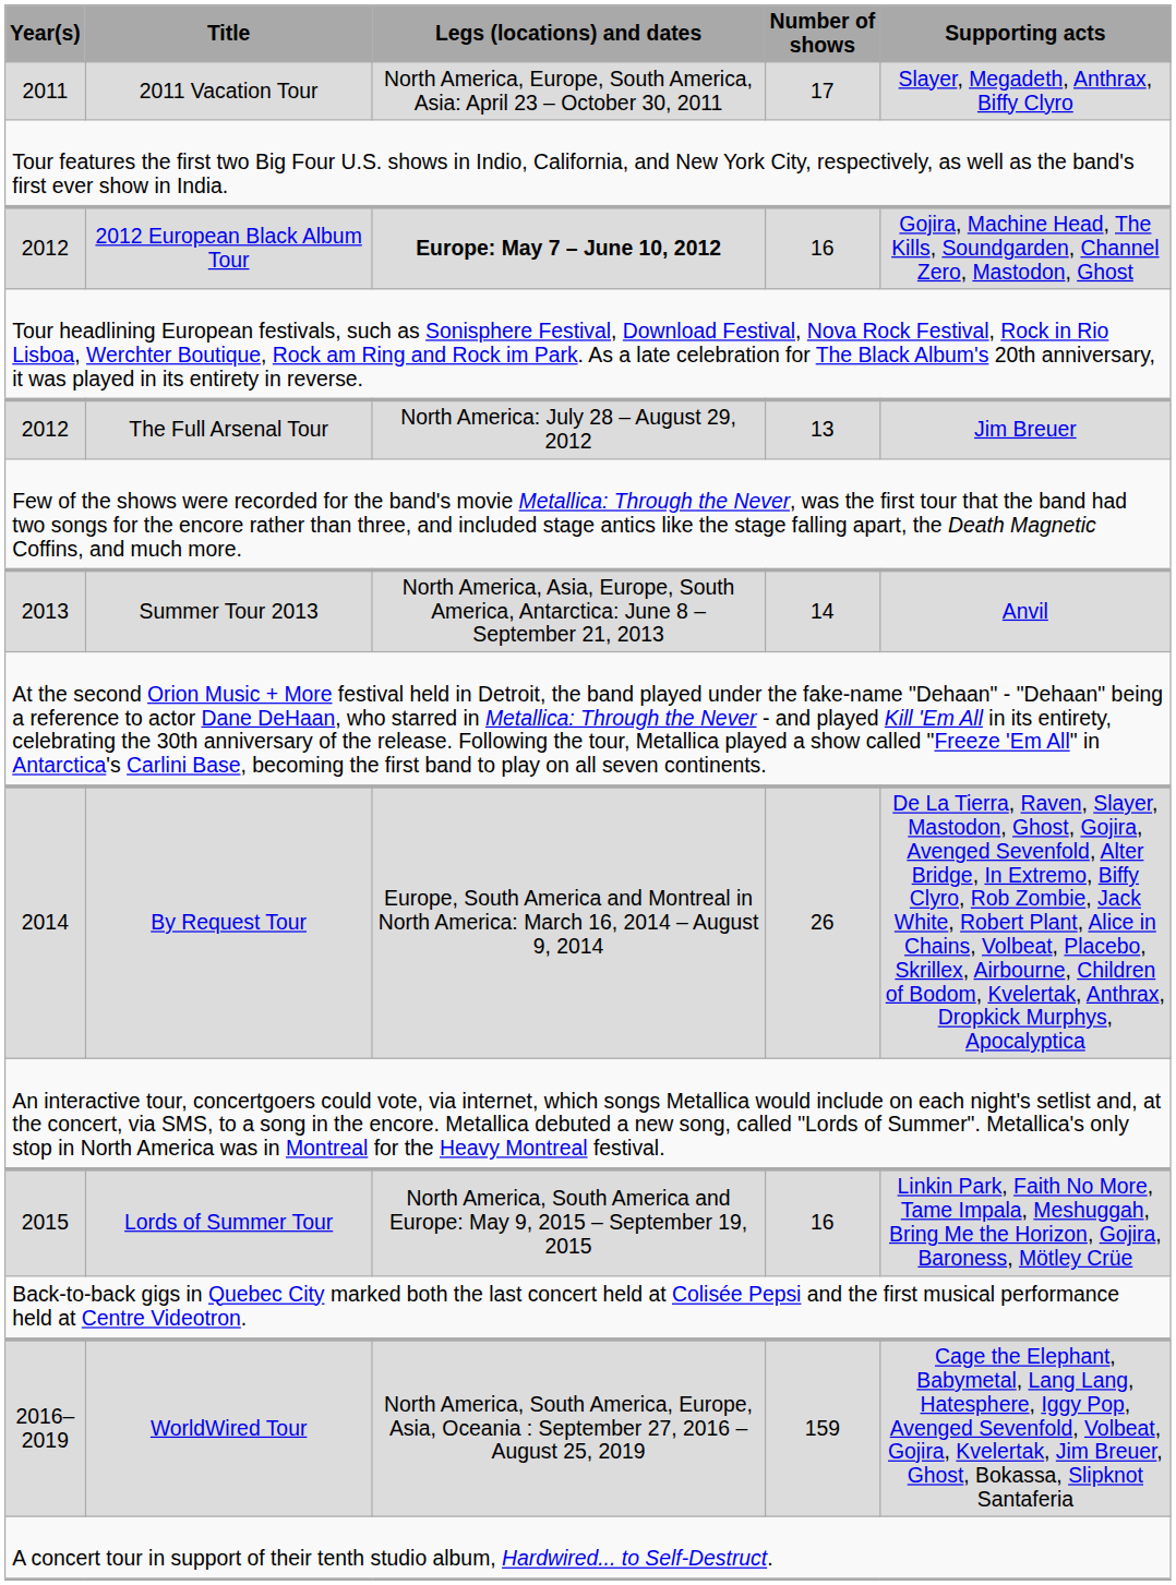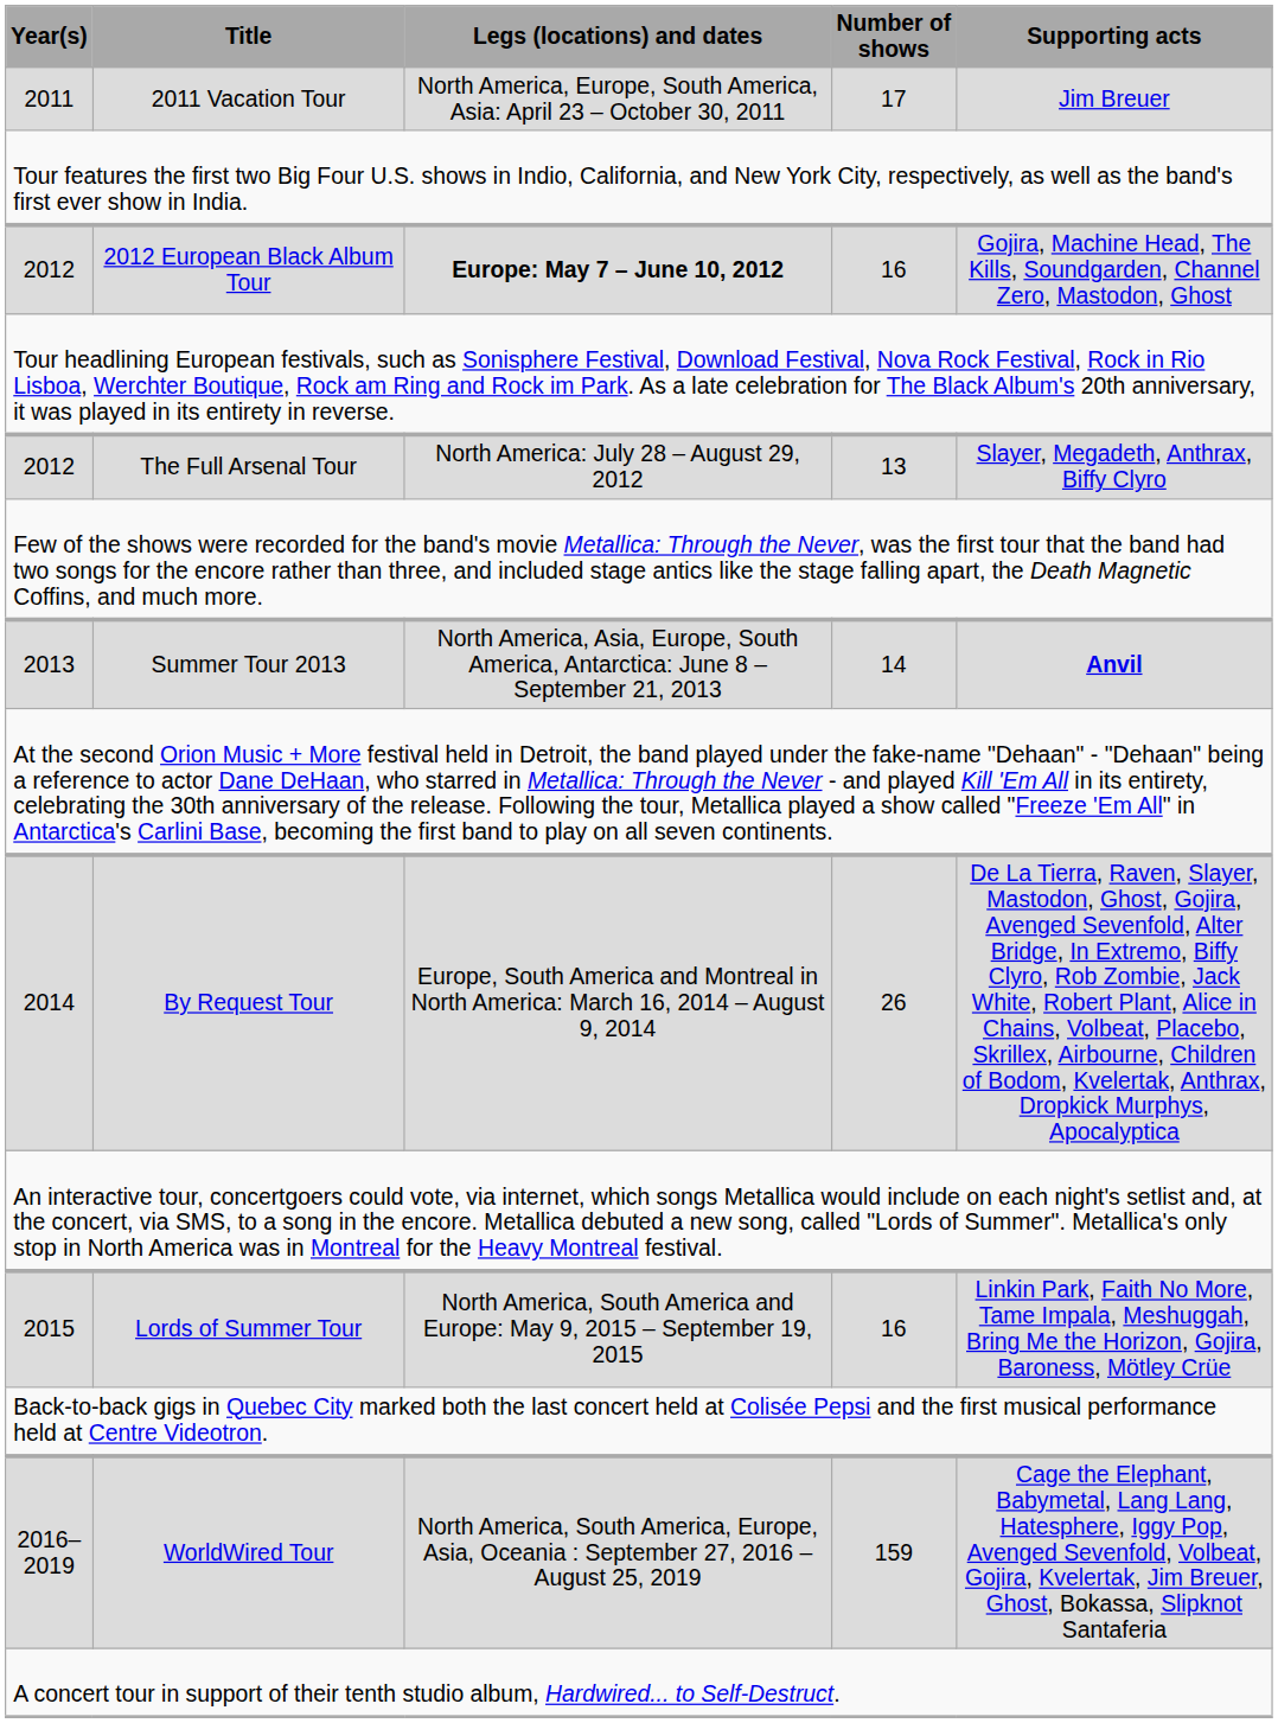2011 Vacation Tour | Supporting acts: Slayer, Megadeth, Anthrax, Biffy Clyro -> Jim Breuer
The Full Arsenal Tour | Supporting acts: Jim Breuer -> Slayer, Megadeth, Anthrax, Biffy Clyro
Summer Tour 2013 | Supporting acts: normal -> bold
